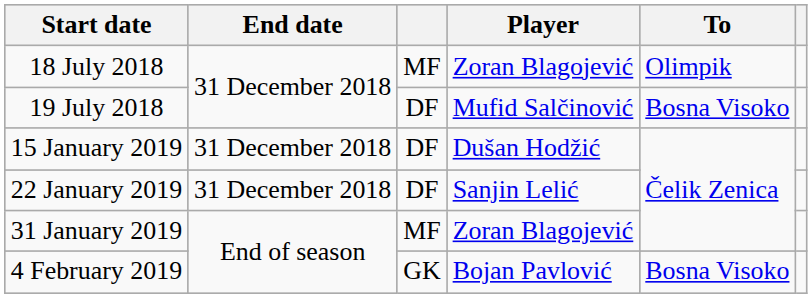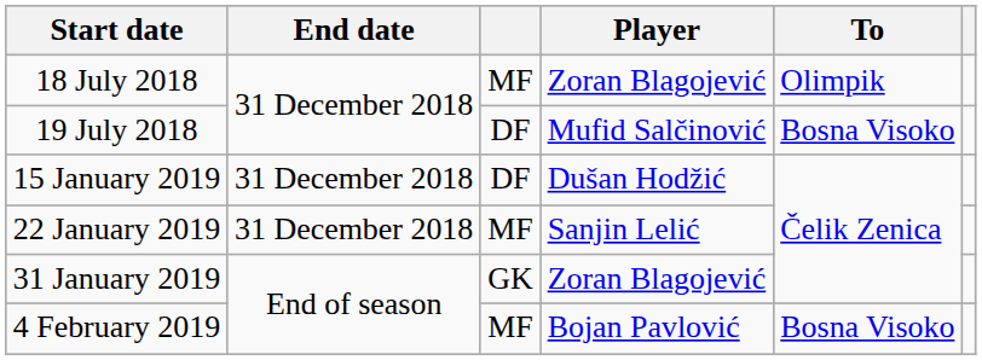22 January 2019 | column 3: DF -> MF
31 January 2019 | column 3: MF -> GK
4 February 2019 | column 3: GK -> MF
